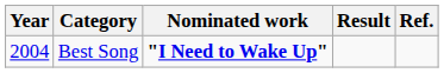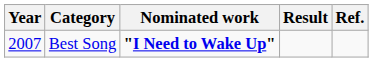Best Song | Year: 2004 -> 2007
